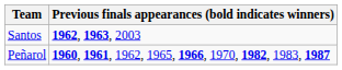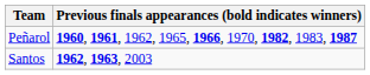rows swapped: Peñarol <-> Santos
